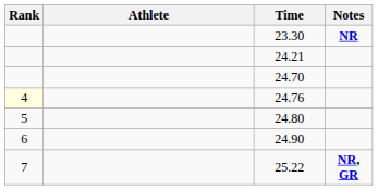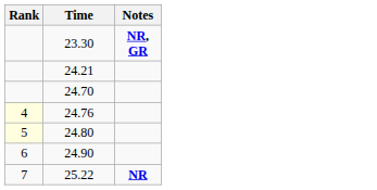- column: Athlete
23.30 | Notes: NR -> NR, GR
24.80 | Rank: no background -> lightyellow background
25.22 | Notes: NR, GR -> NR
